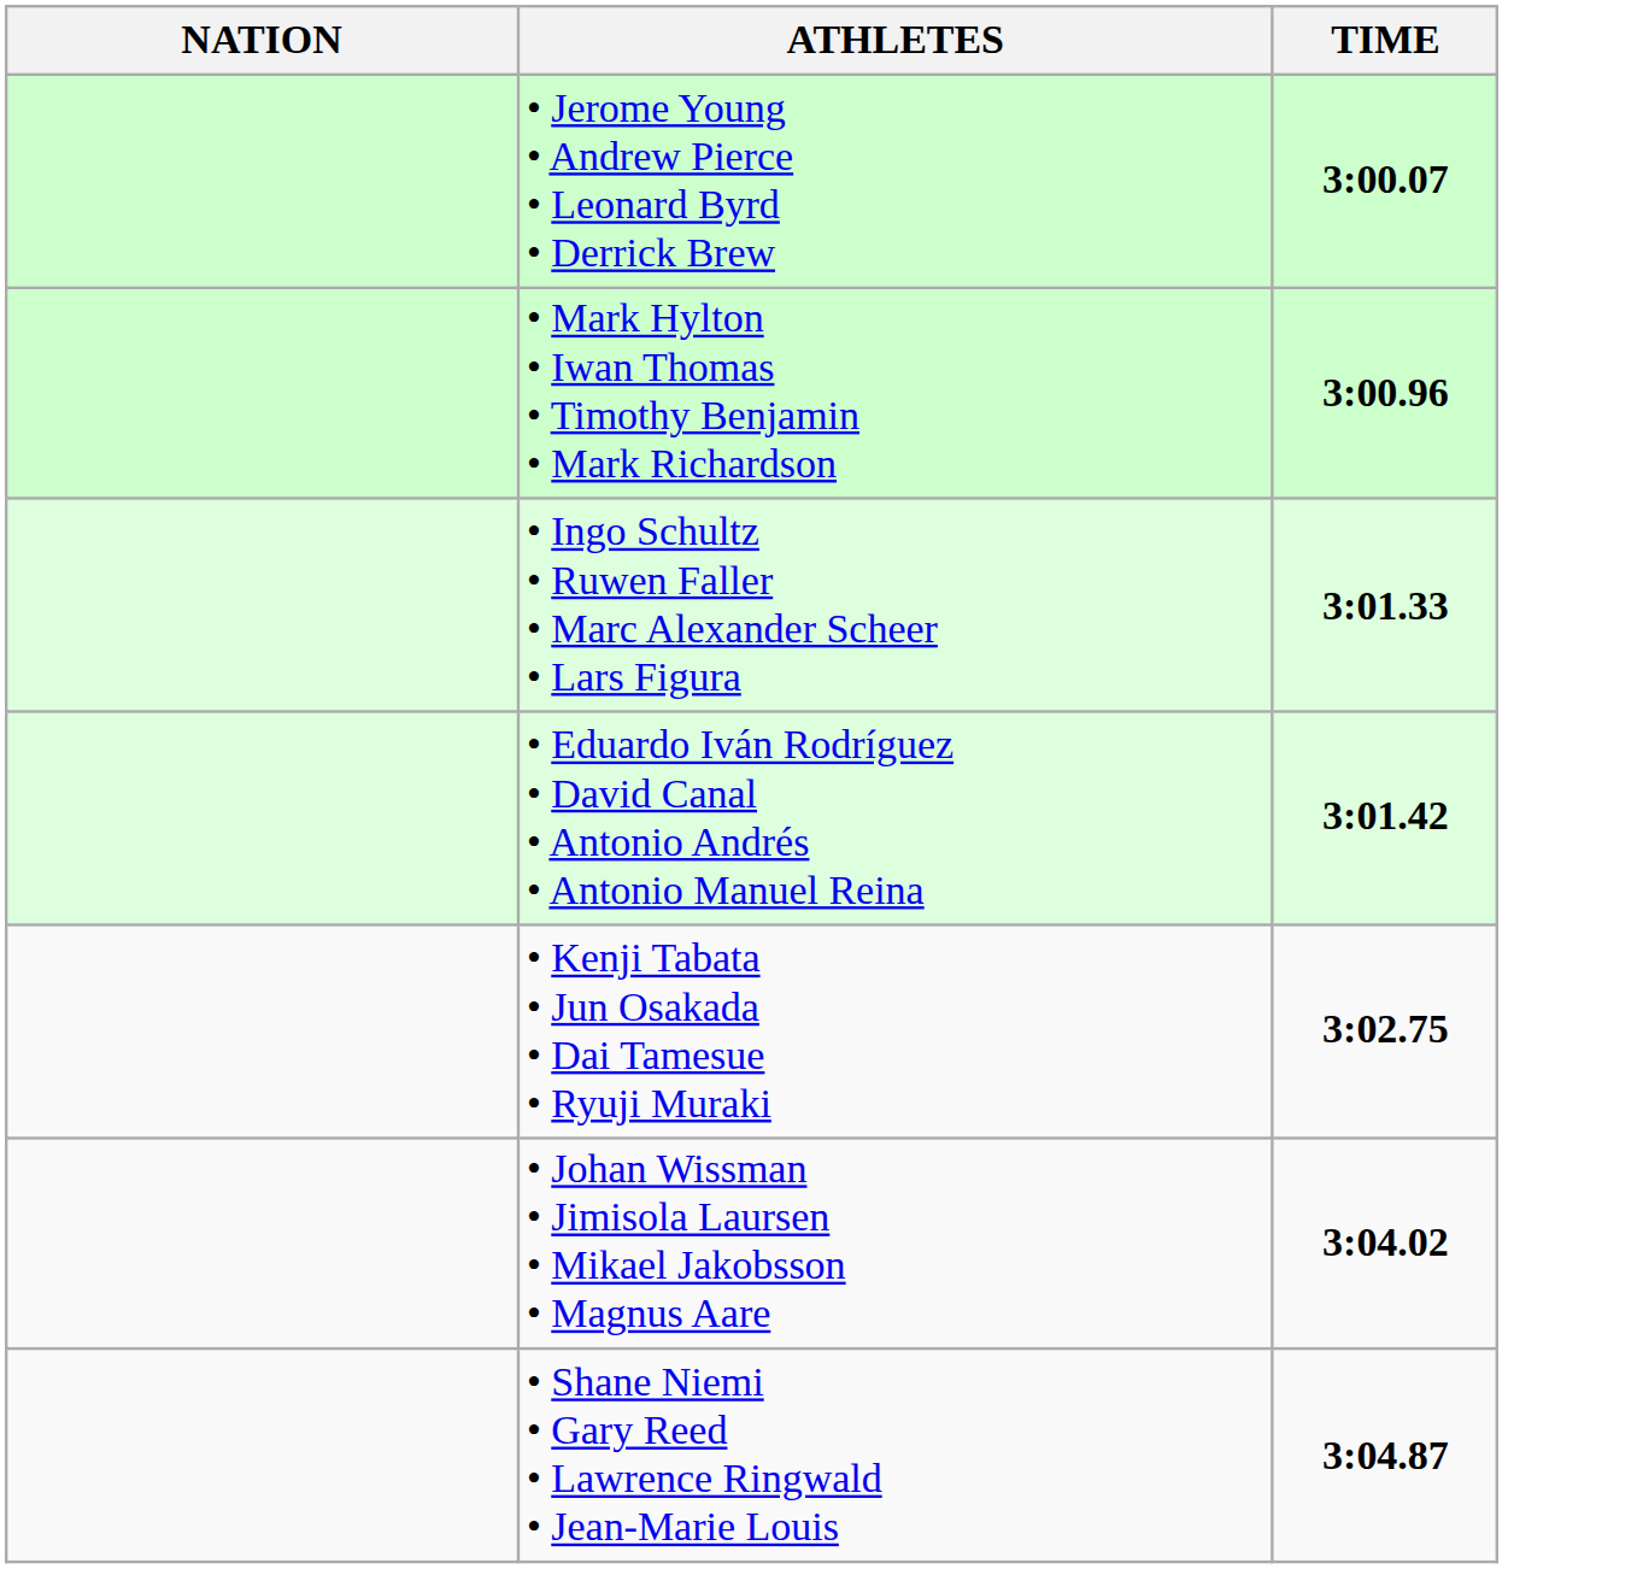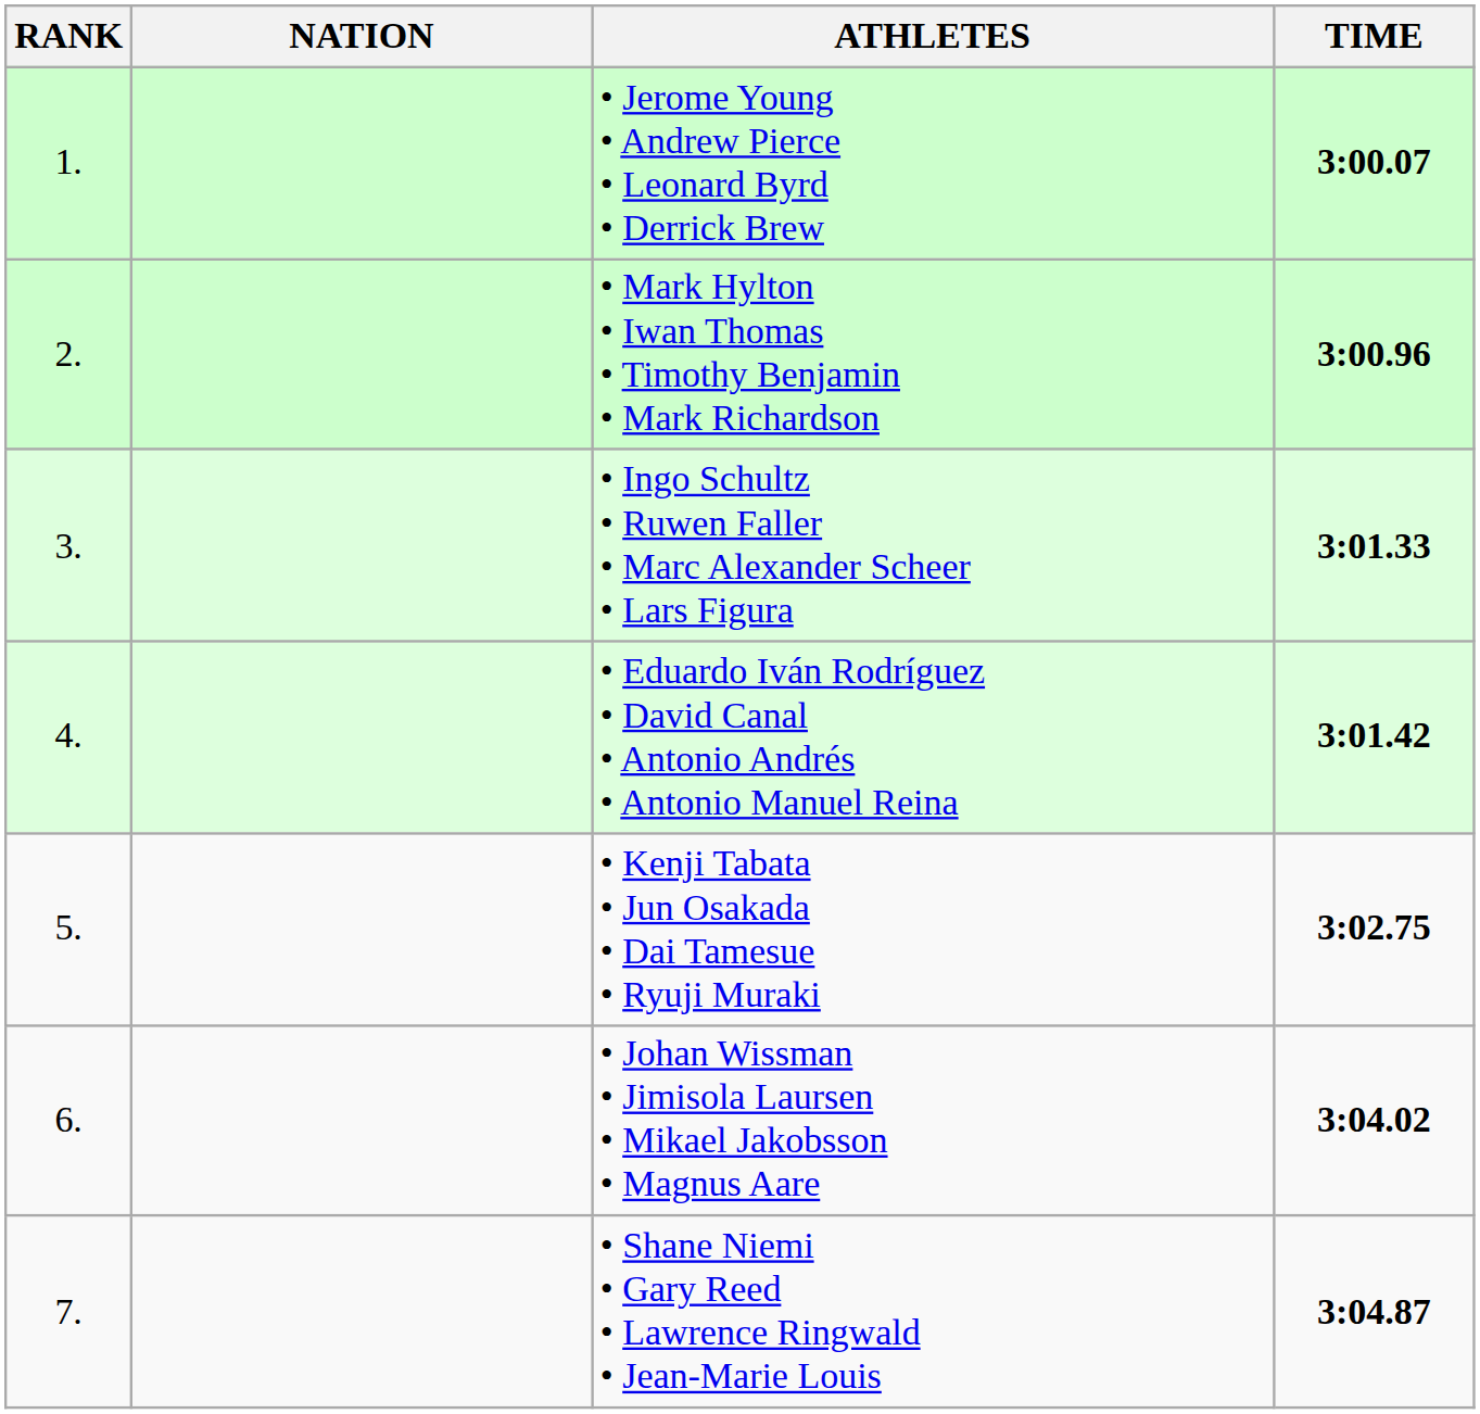+ column: RANK | 1. | 2. | 3. | 4. | 5. | 6. | 7.
